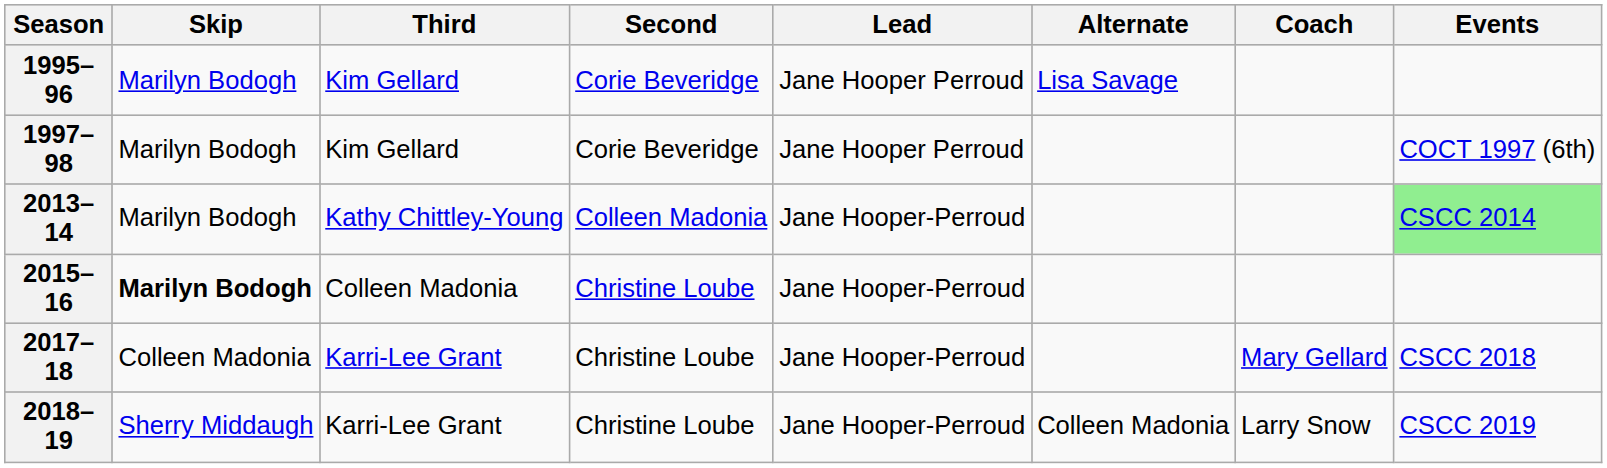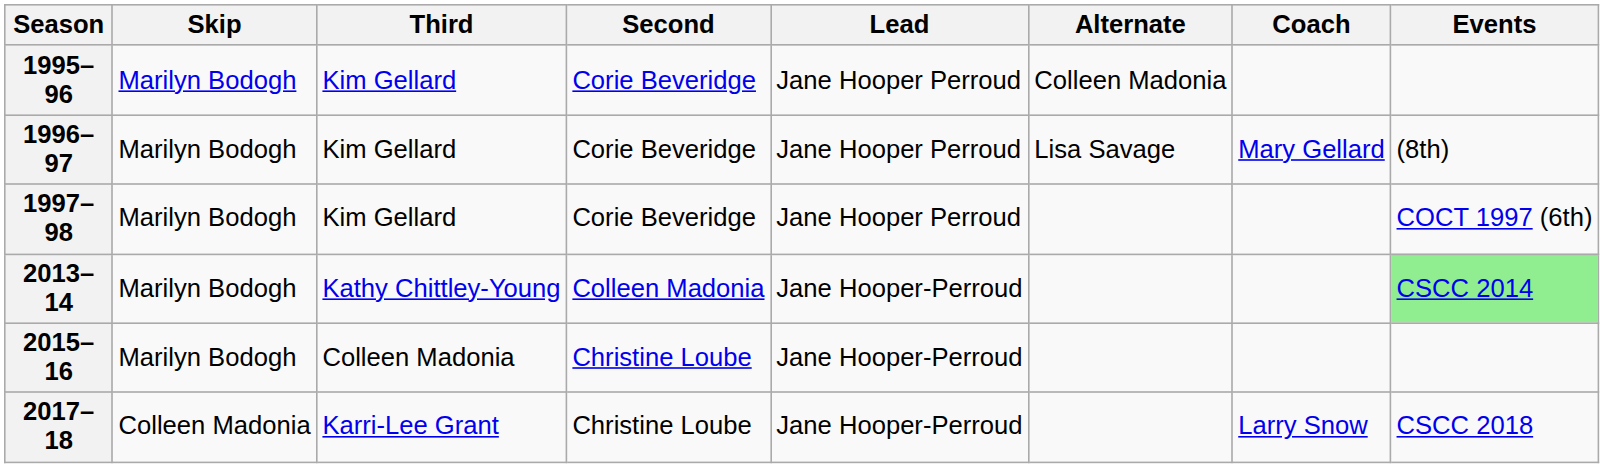1995–96 | Alternate: Lisa Savage -> Colleen Madonia
+ row: 1996–97 | Marilyn Bodogh | Kim Gellard | Corie Beveridge | Jane Hooper Perroud | Lisa Savage | Mary Gellard | (8th)
2015–16 | Skip: bold -> normal
2017–18 | Coach: Mary Gellard -> Larry Snow
- row: 2018–19 | Sherry Middaugh | Karri-Lee Grant | Christine Loube | Jane Hooper-Perroud | Colleen Madonia | Larry Snow | CSCC 2019
